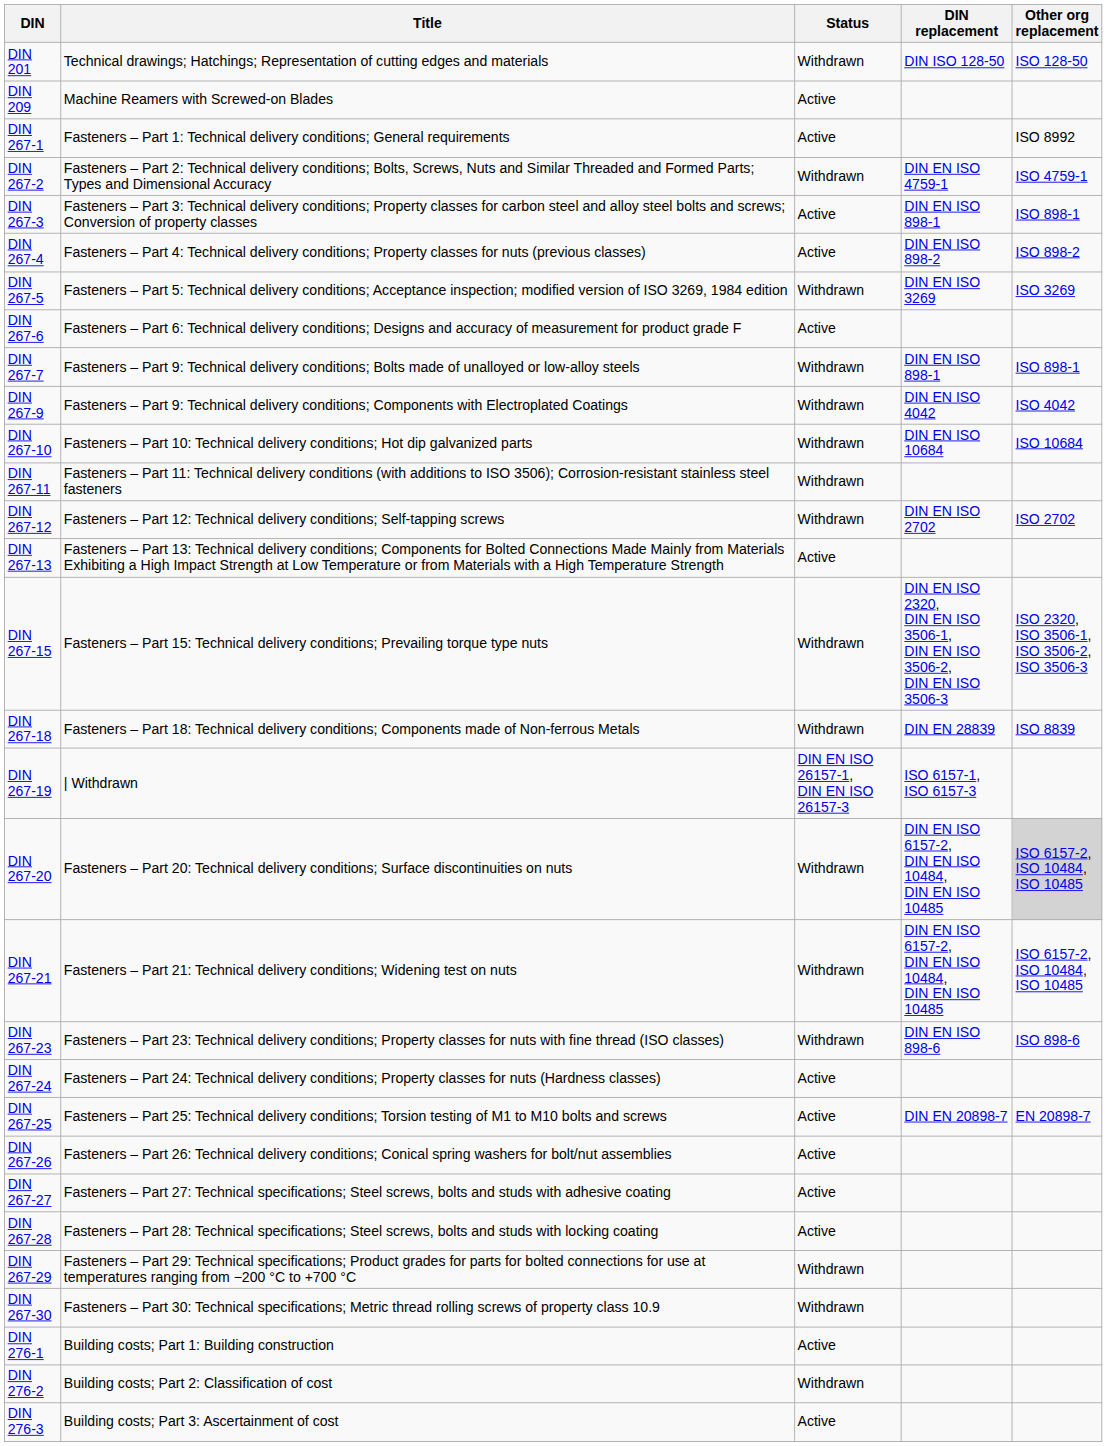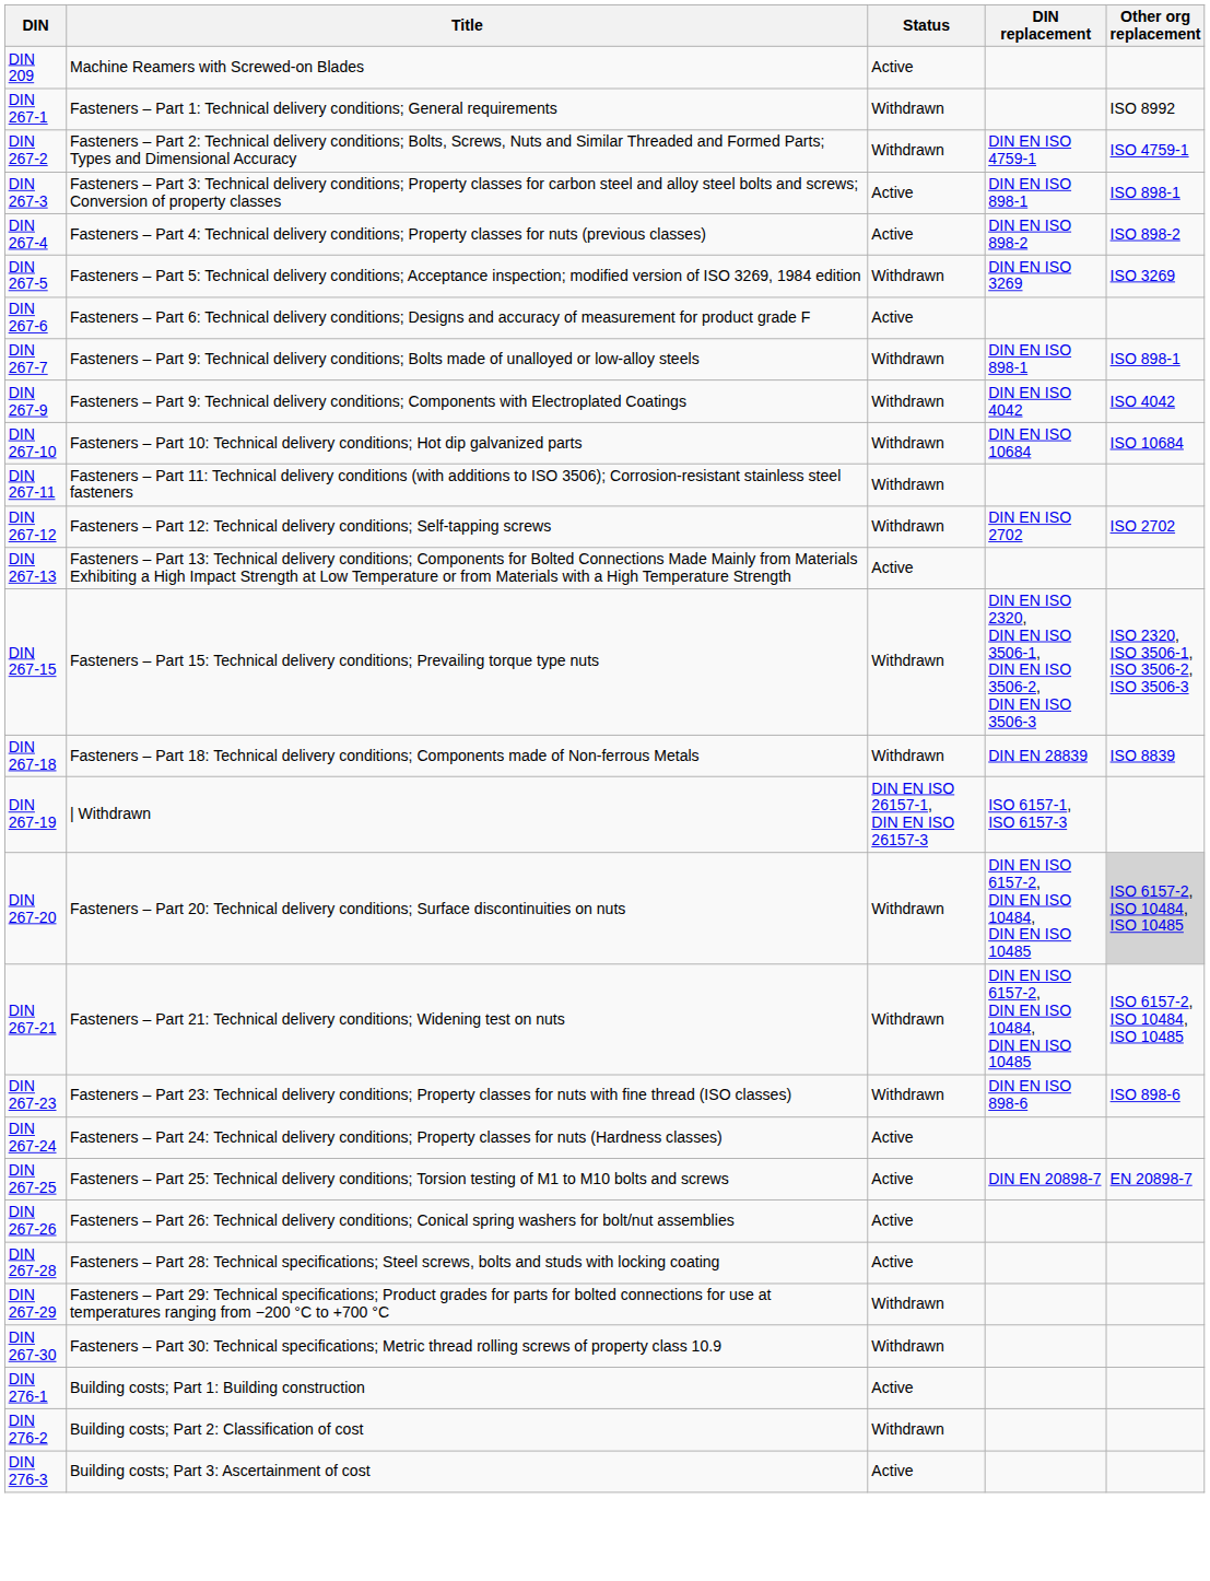- row: DIN 201 | Technical drawings; Hatchings; Representation of cutting edges and materials | Withdrawn | DIN ISO 128-50 | ISO 128-50
DIN 267-1 | Status: Active -> Withdrawn
- row: DIN 267-27 | Fasteners – Part 27: Technical specifications; Steel screws, bolts and studs with adhesive coating | Active
